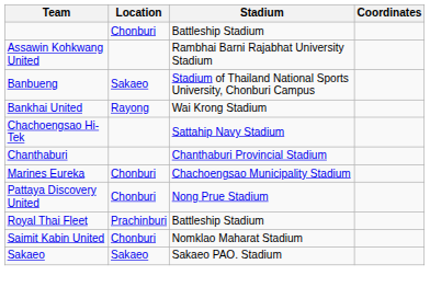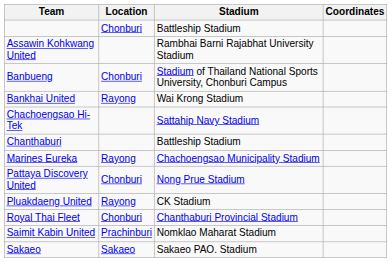Banbueng | Location: Sakaeo -> Chonburi
Chanthaburi | Stadium: Chanthaburi Provincial Stadium -> Battleship Stadium
Marines Eureka | Location: Chonburi -> Rayong
+ row: Pluakdaeng United | Rayong | CK Stadium
Royal Thai Fleet | Location: Prachinburi -> Chonburi
Royal Thai Fleet | Stadium: Battleship Stadium -> Chanthaburi Provincial Stadium
Saimit Kabin United | Location: Chonburi -> Prachinburi
